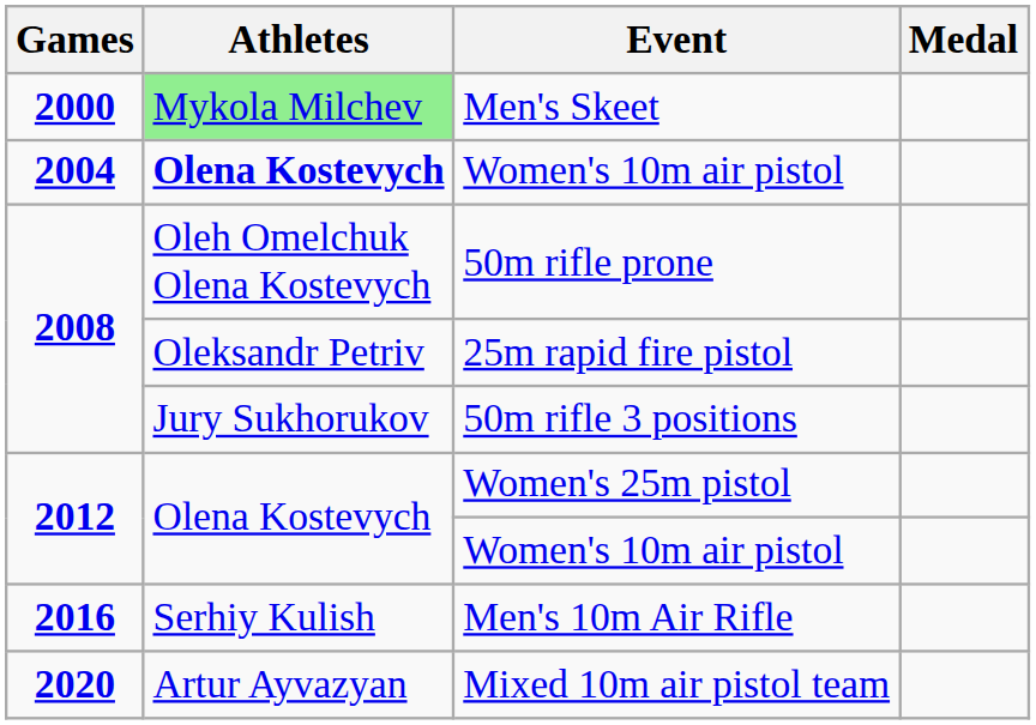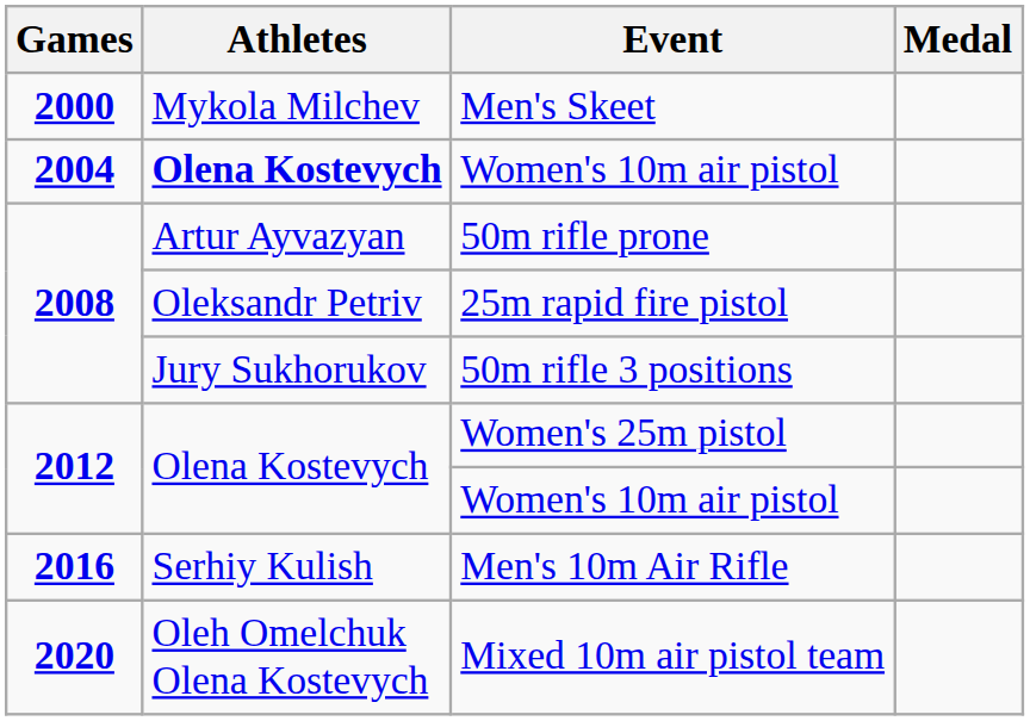Men's Skeet | Athletes: lightgreen background -> no background
50m rifle prone | Athletes: Oleh Omelchuk Olena Kostevych -> Artur Ayvazyan
Mixed 10m air pistol team | Athletes: Artur Ayvazyan -> Oleh Omelchuk Olena Kostevych
